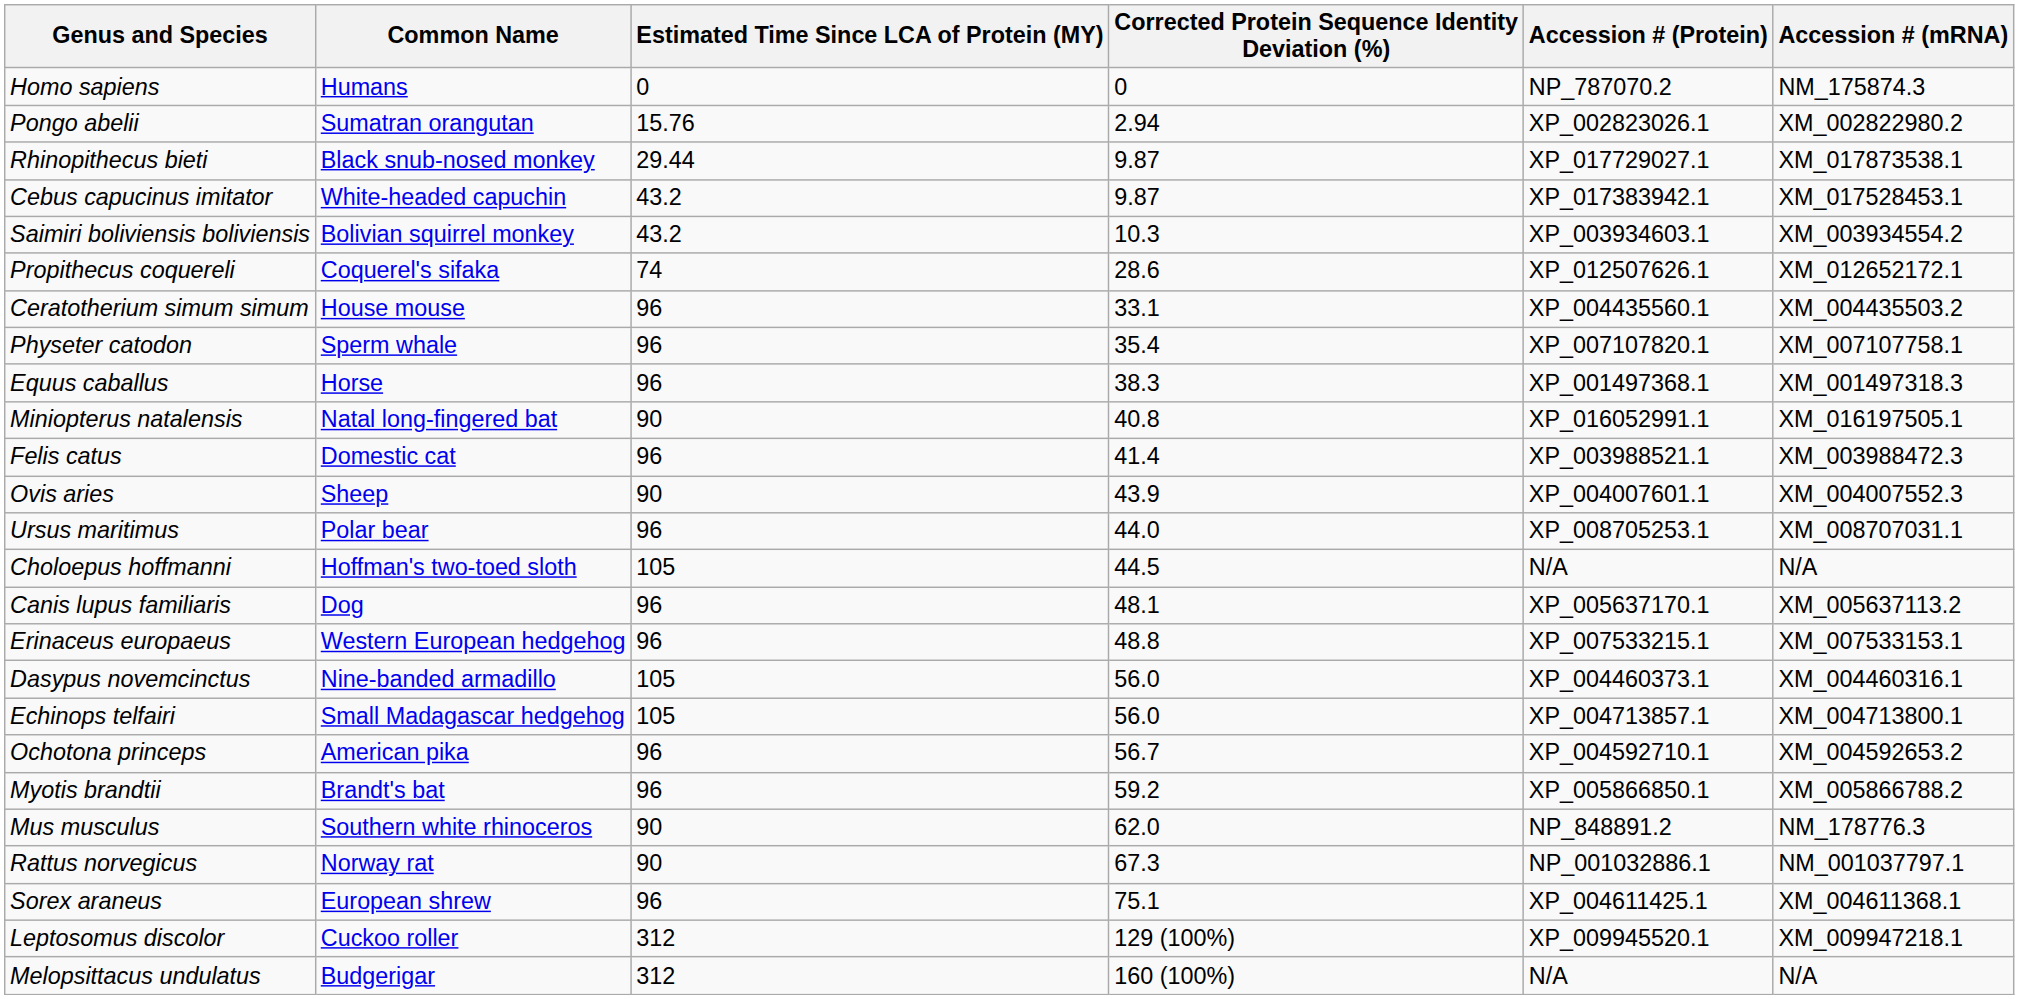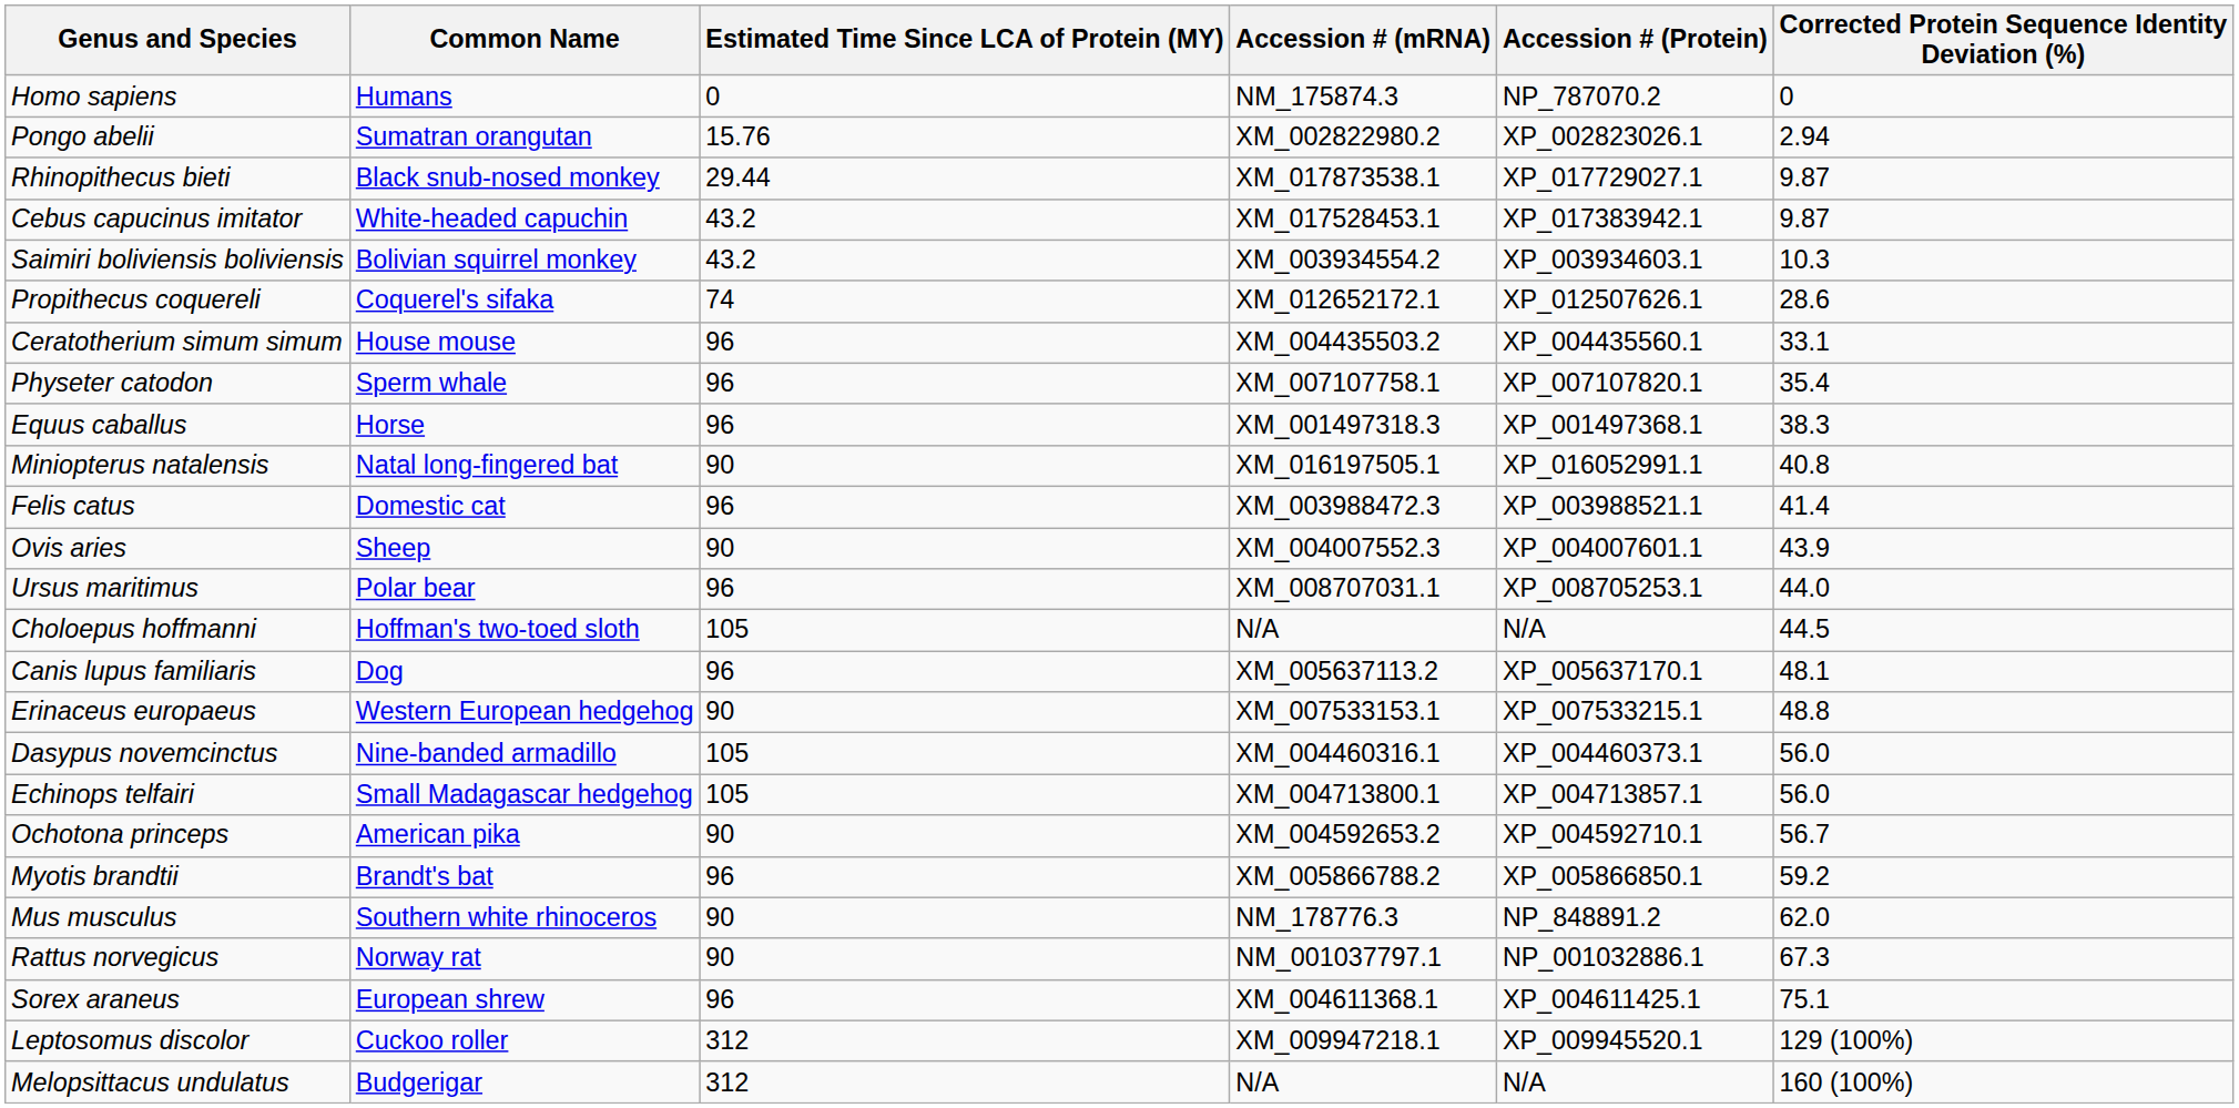columns swapped: Accession # (mRNA) <-> Corrected Protein Sequence Identity Deviation (%)
Erinaceus europaeus | Estimated Time Since LCA of Protein (MY): 96 -> 90
Ochotona princeps | Estimated Time Since LCA of Protein (MY): 96 -> 90
